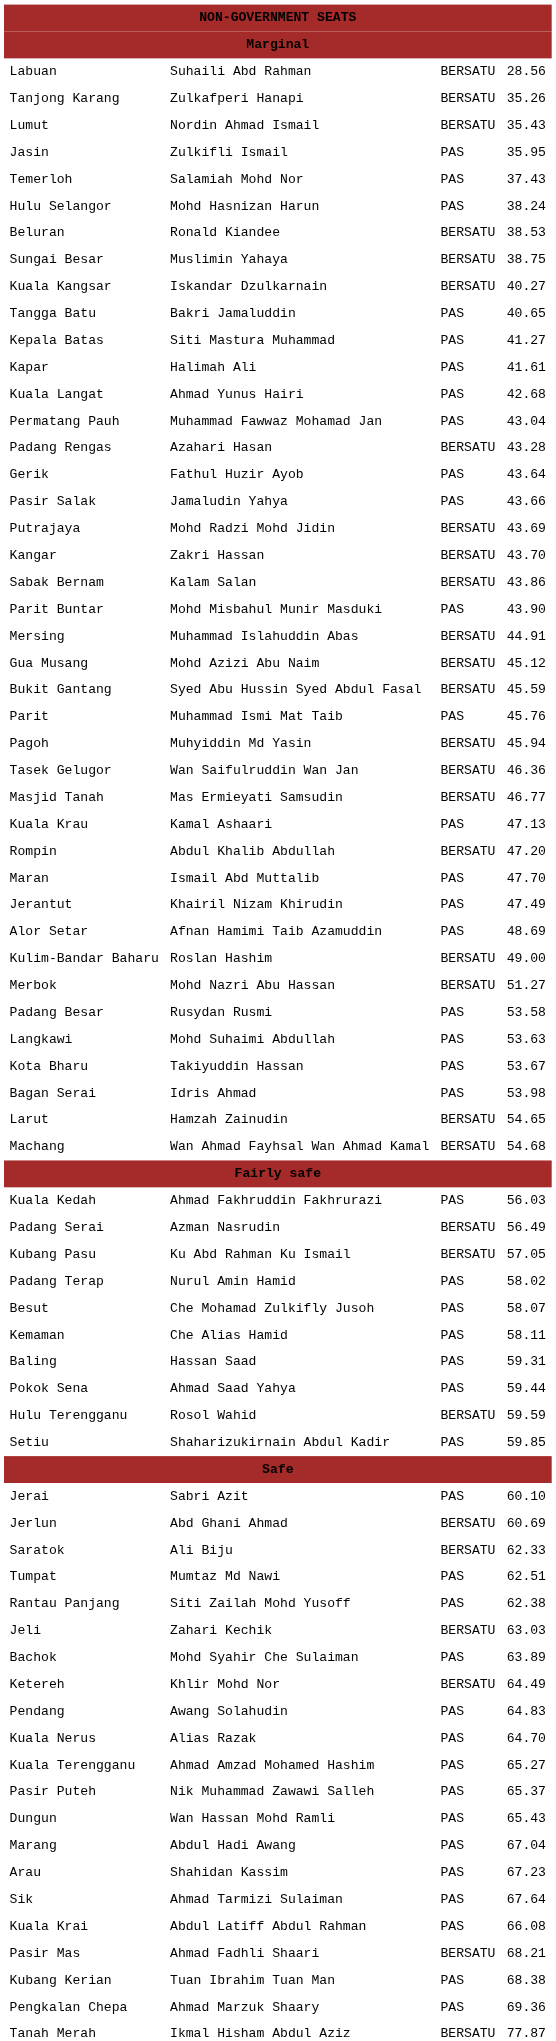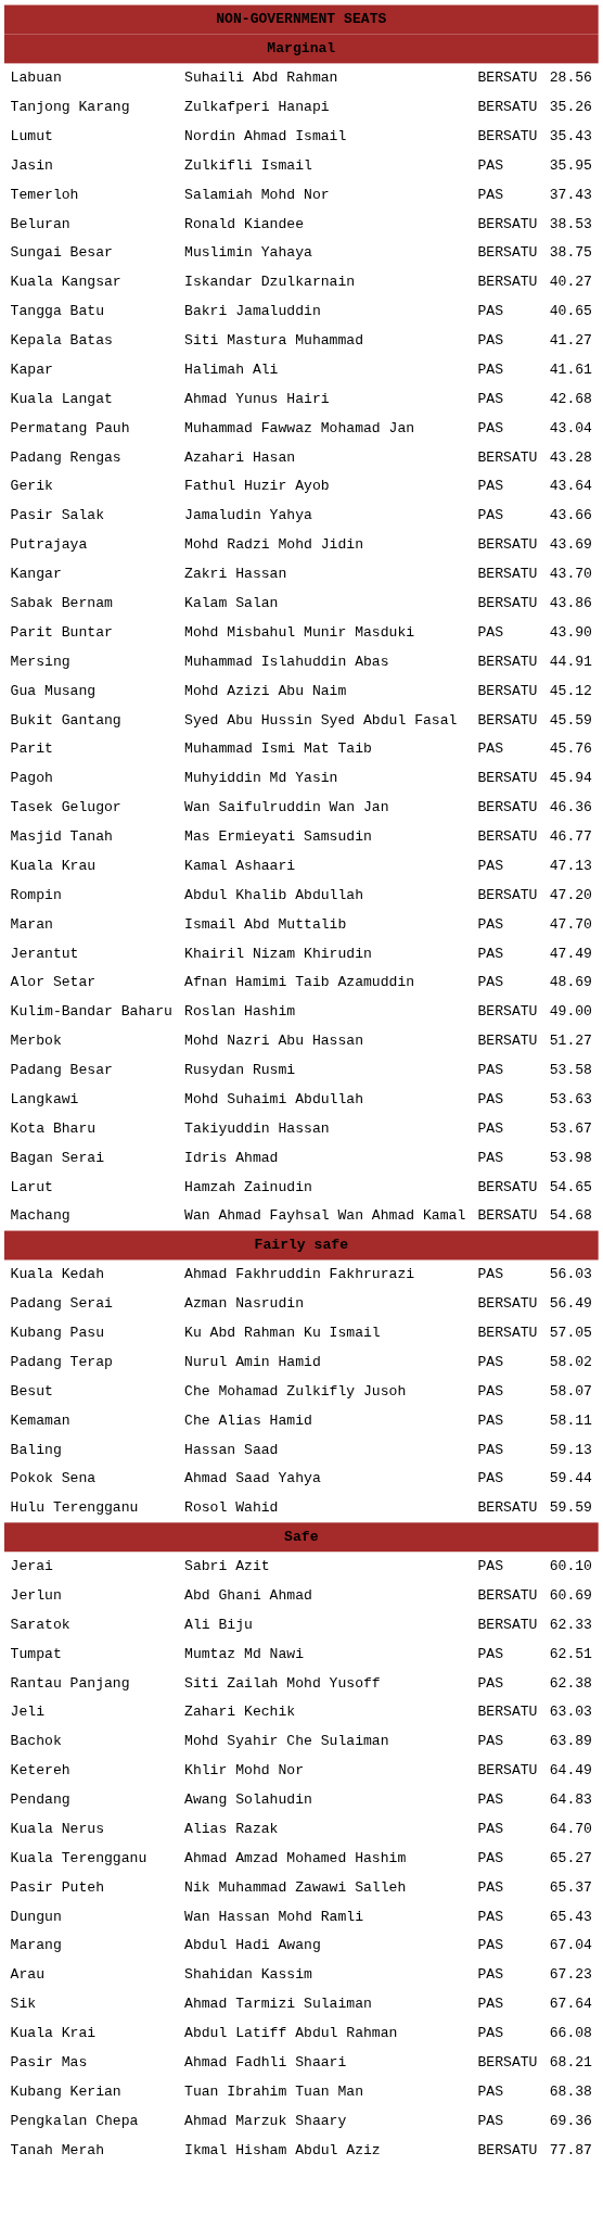- row: Hulu Selangor | Mohd Hasnizan Harun | PAS | 38.24
Baling | column 4: 59.31 -> 59.13
- row: Setiu | Shaharizukirnain Abdul Kadir | PAS | 59.85
